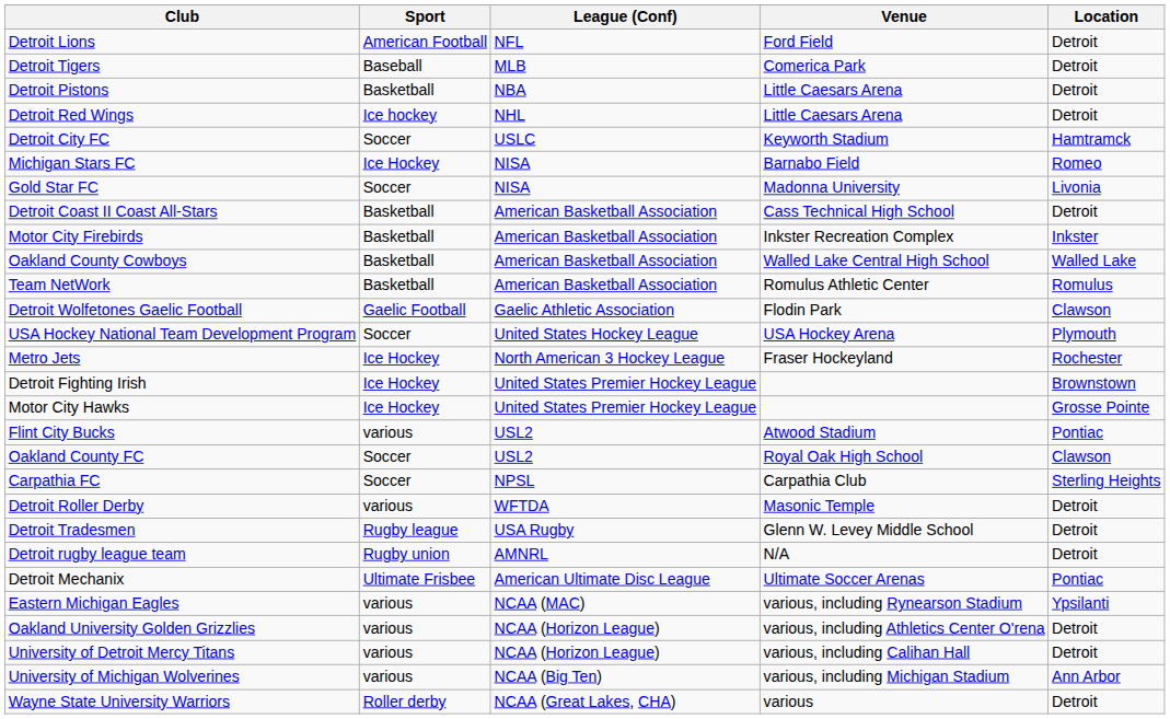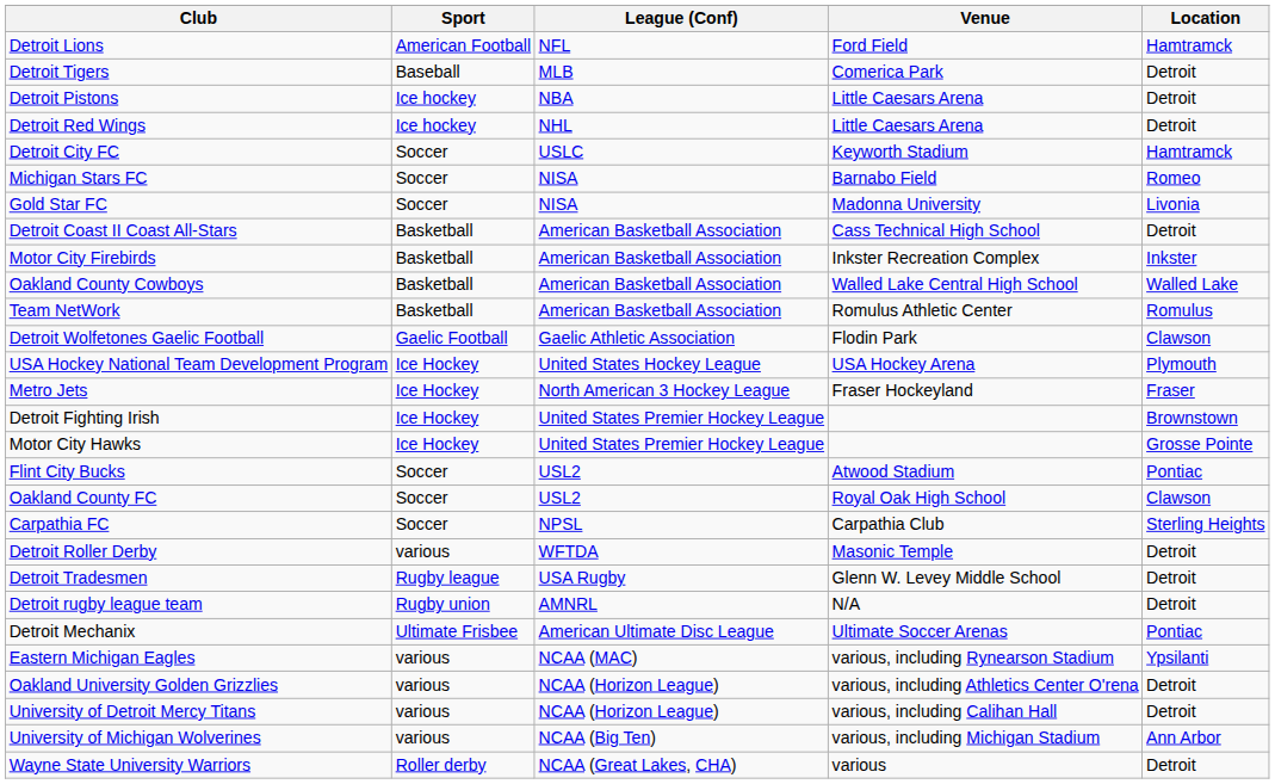Detroit Lions | Location: Detroit -> Hamtramck
Detroit Pistons | Sport: Basketball -> Ice hockey
Michigan Stars FC | Sport: Ice Hockey -> Soccer
USA Hockey National Team Development Program | Sport: Soccer -> Ice Hockey
Metro Jets | Location: Rochester -> Fraser
Flint City Bucks | Sport: various -> Soccer
